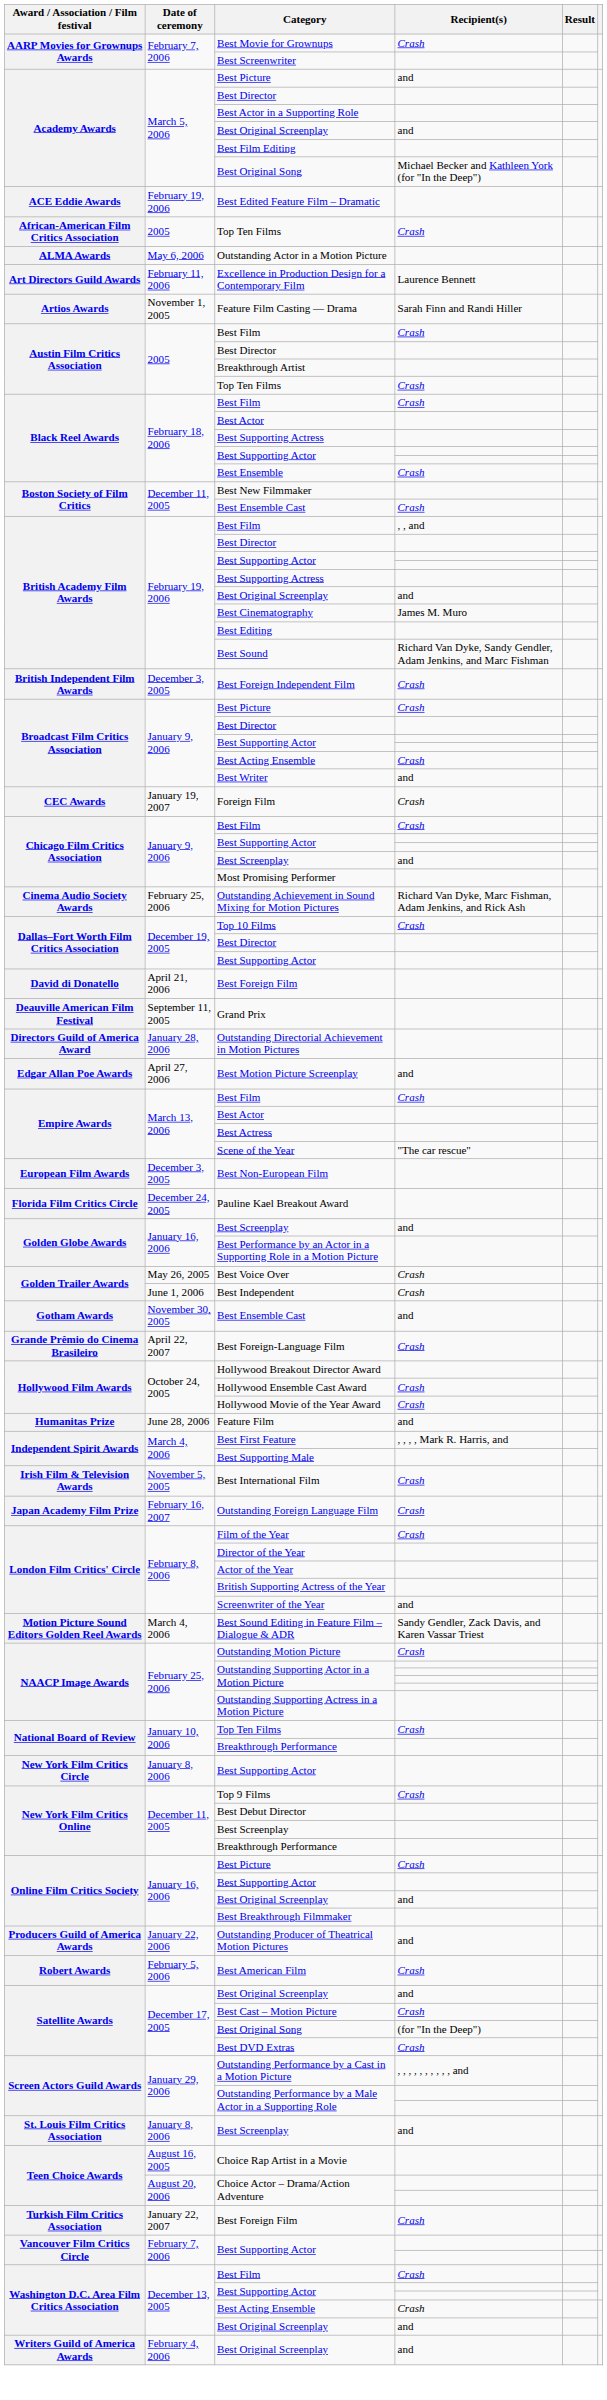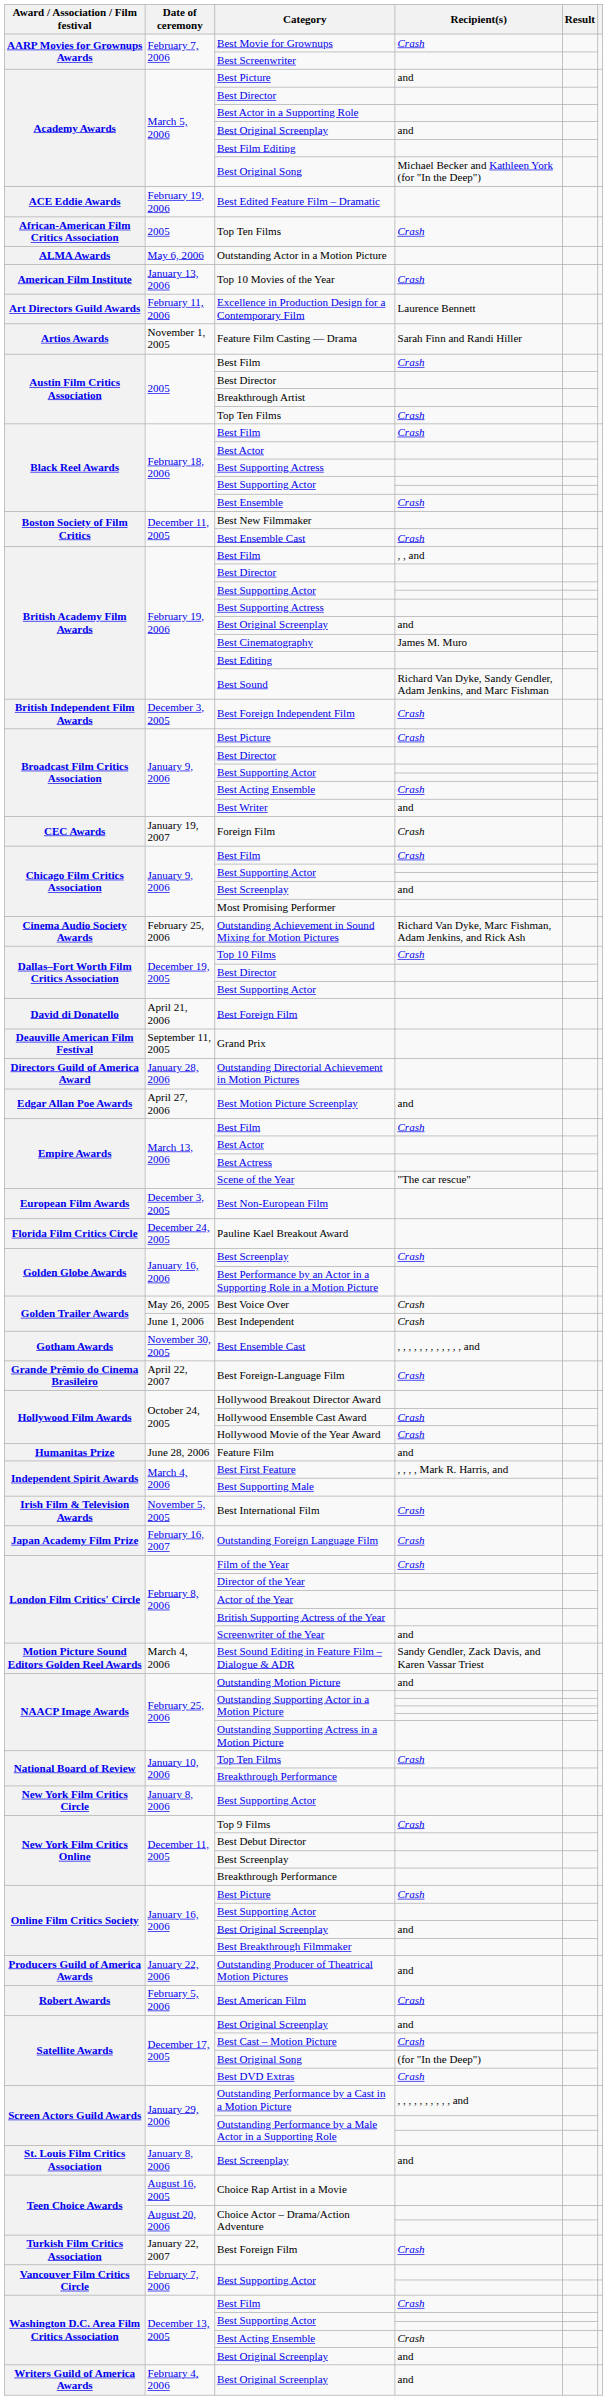+ row: American Film Institute | January 13, 2006 | Top 10 Movies of the Year | Crash
Golden Globe Awards / Best Screenplay | Recipient(s): and -> Crash
Gotham Awards / Best Ensemble Cast | Recipient(s): and -> , , , , , , , , , , , , and
Outstanding Motion Picture | Recipient(s): Crash -> and
